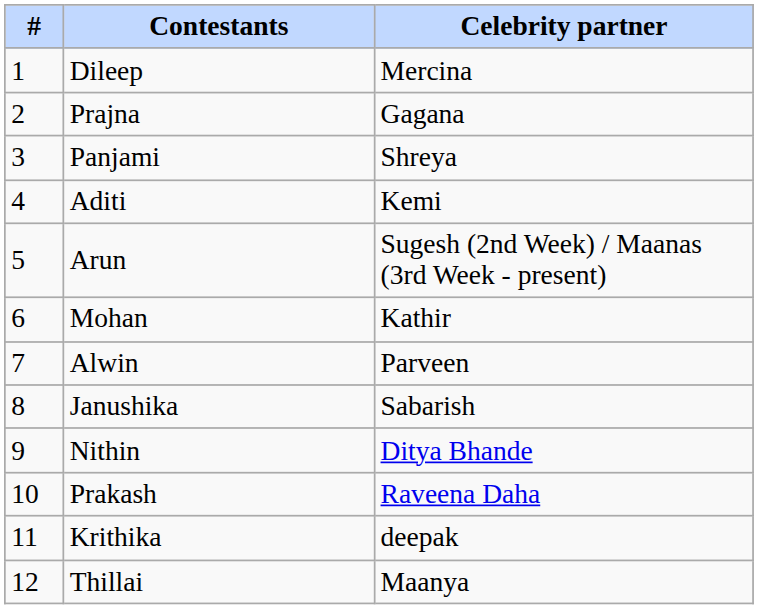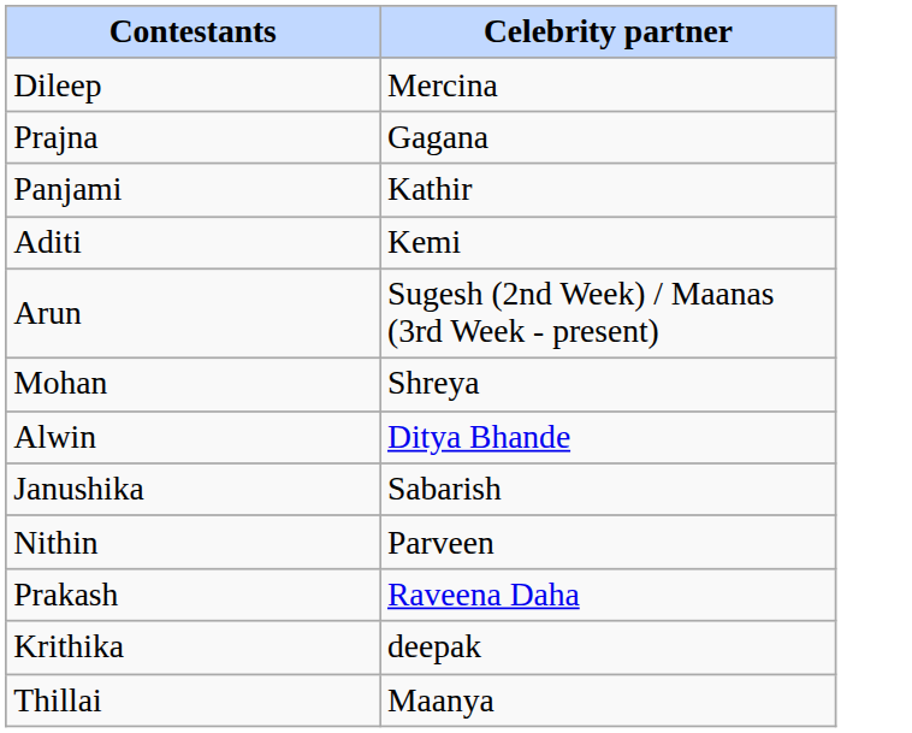- column: # | 1 | 2 | 3 | 4 | 5 | 6 | 7 | 8 | 9 | 10 | 11 | 12
Panjami | Celebrity partner: Shreya -> Kathir
Mohan | Celebrity partner: Kathir -> Shreya
Alwin | Celebrity partner: Parveen -> Ditya Bhande
Nithin | Celebrity partner: Ditya Bhande -> Parveen
